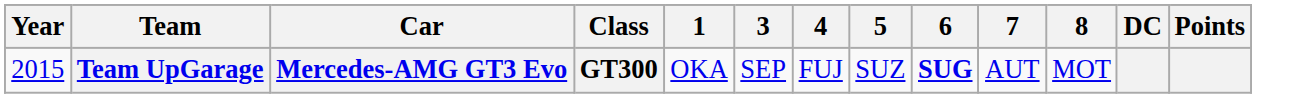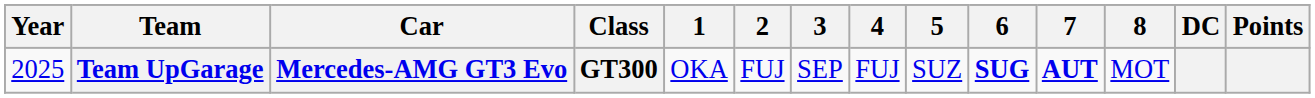+ column: 2 | FUJ
Team UpGarage | Year: 2015 -> 2025
Team UpGarage | 7: normal -> bold
